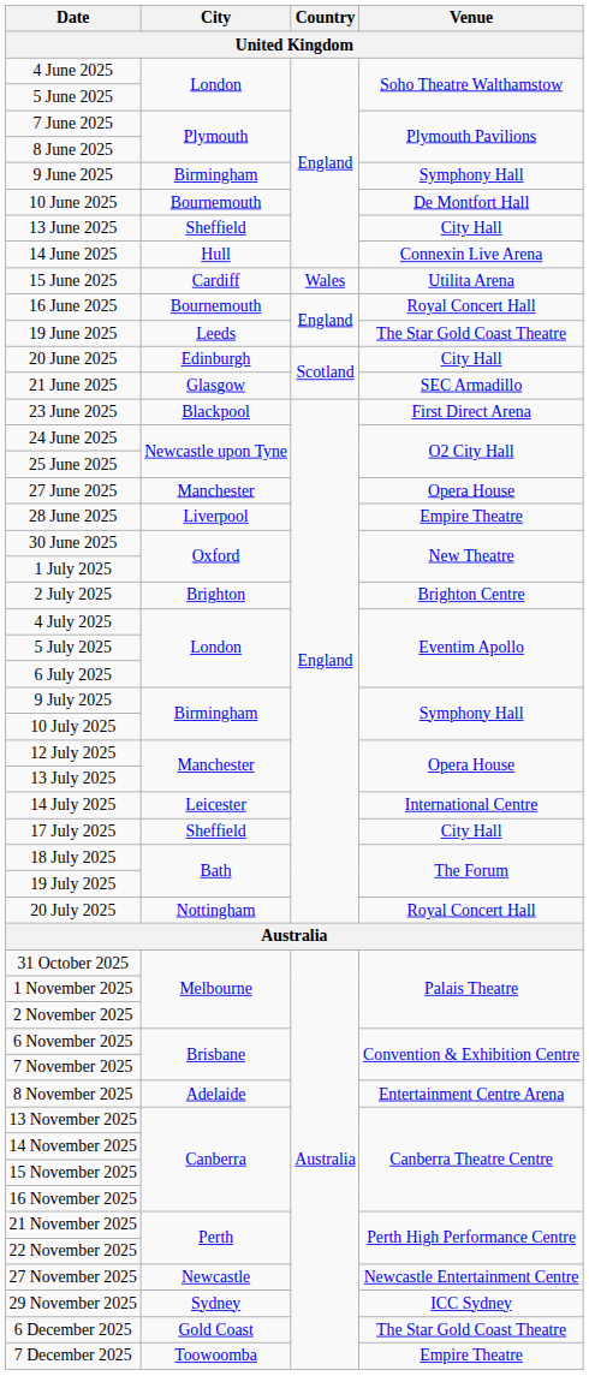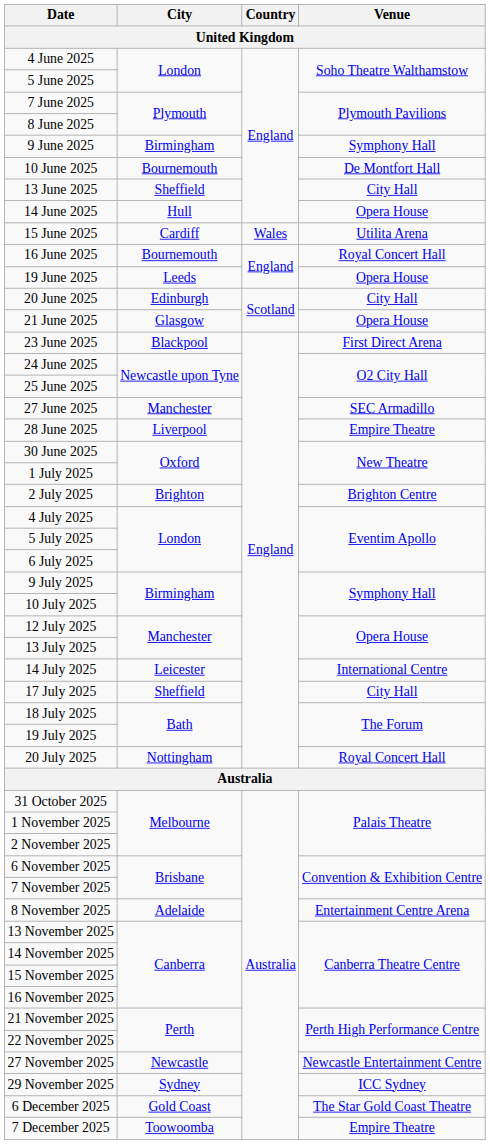14 June 2025 | Venue: Connexin Live Arena -> Opera House
19 June 2025 | Venue: The Star Gold Coast Theatre -> Opera House
21 June 2025 | Venue: SEC Armadillo -> Opera House
27 June 2025 | Venue: Opera House -> SEC Armadillo
